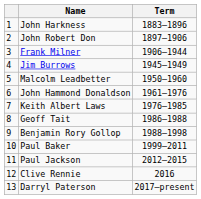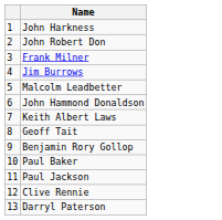- column: Term | 1883–1896 | 1897–1906 | 1906–1944 | 1945–1949 | 1950–1960 | 1961–1976 | 1976–1985 | 1986–1988 | 1988–1998 | 1999–2011 | 2012–2015 | 2016 | 2017–present
